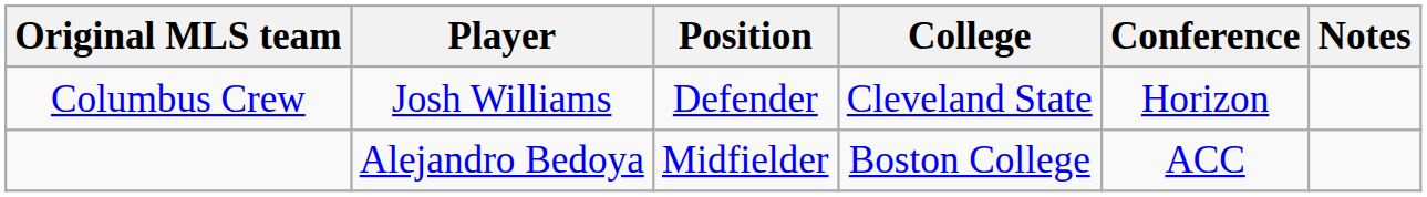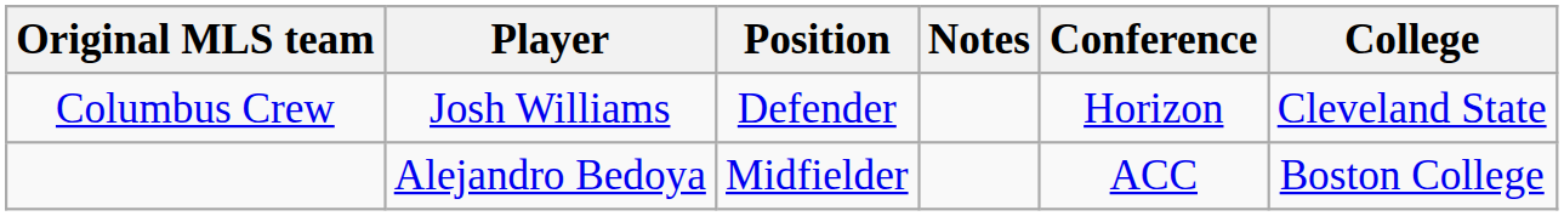columns swapped: College <-> Notes
